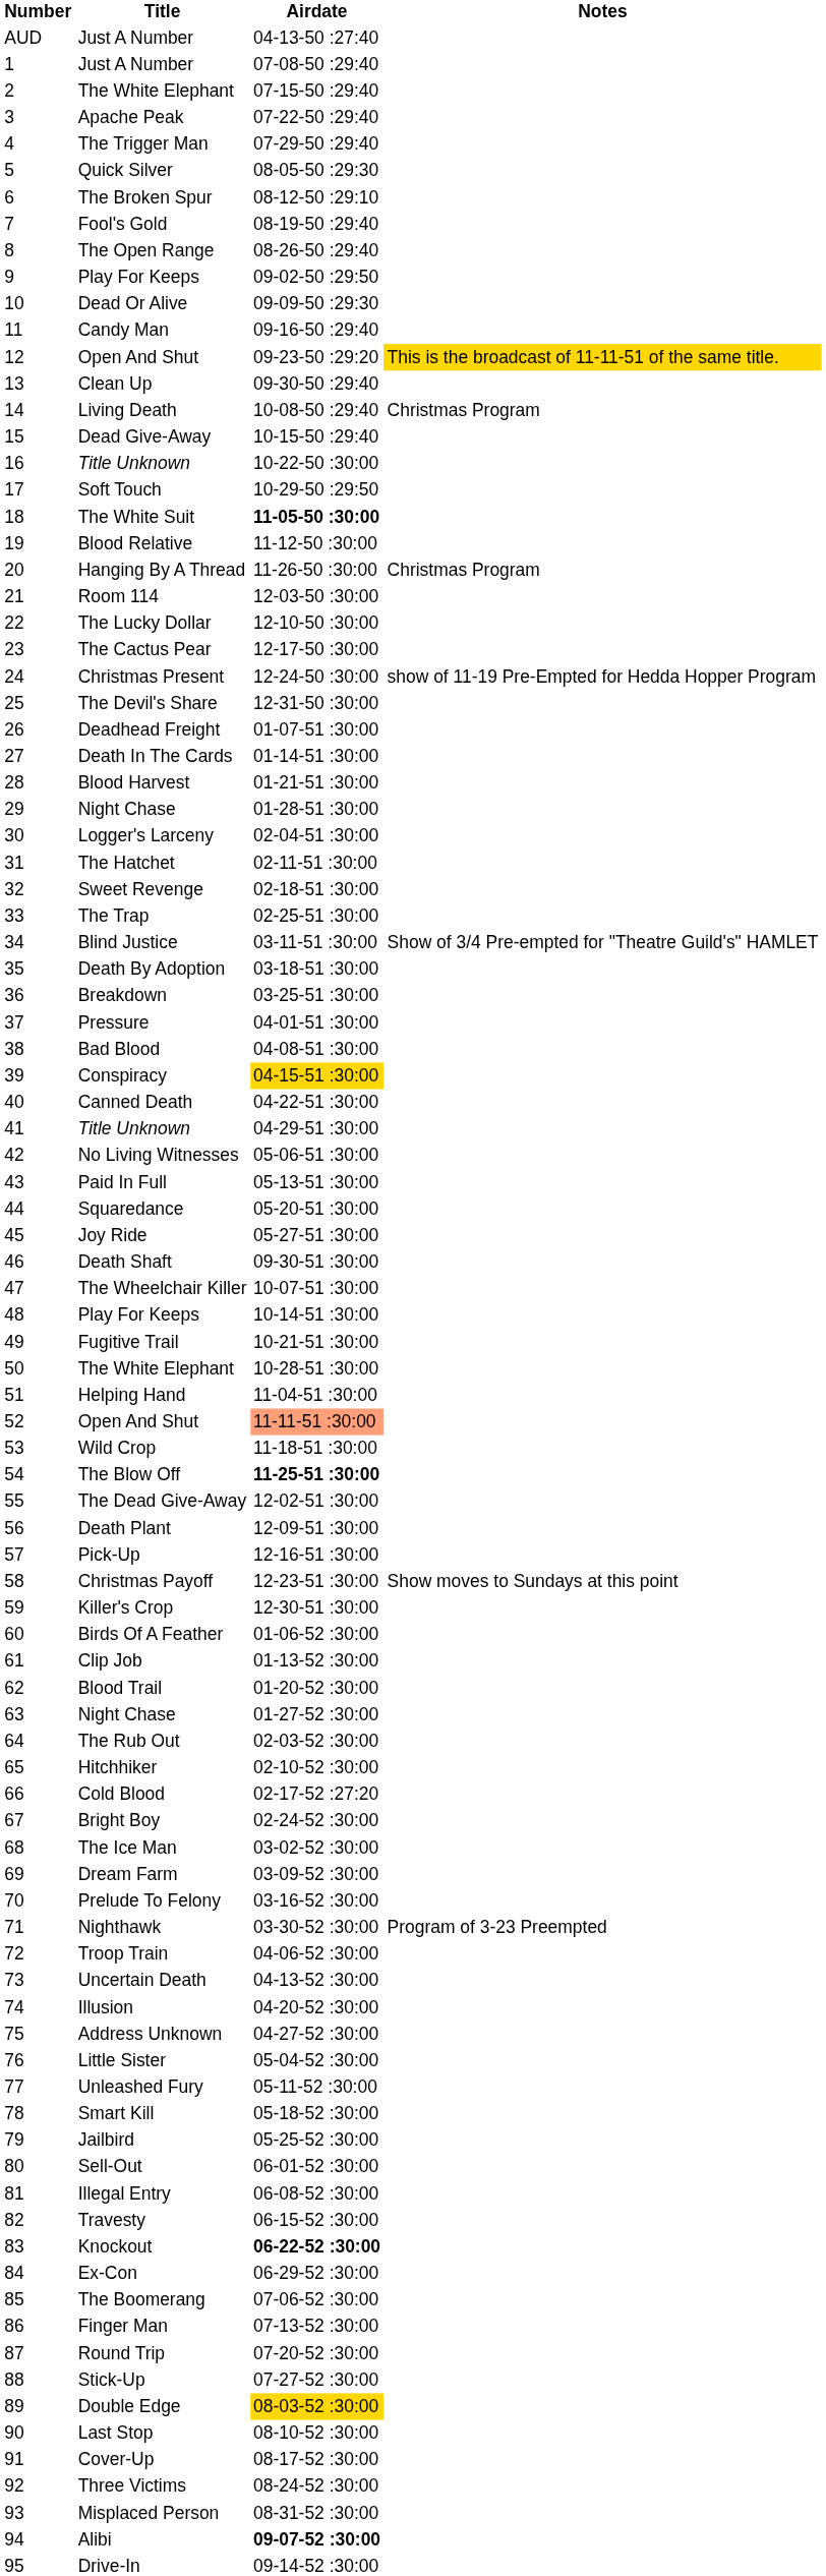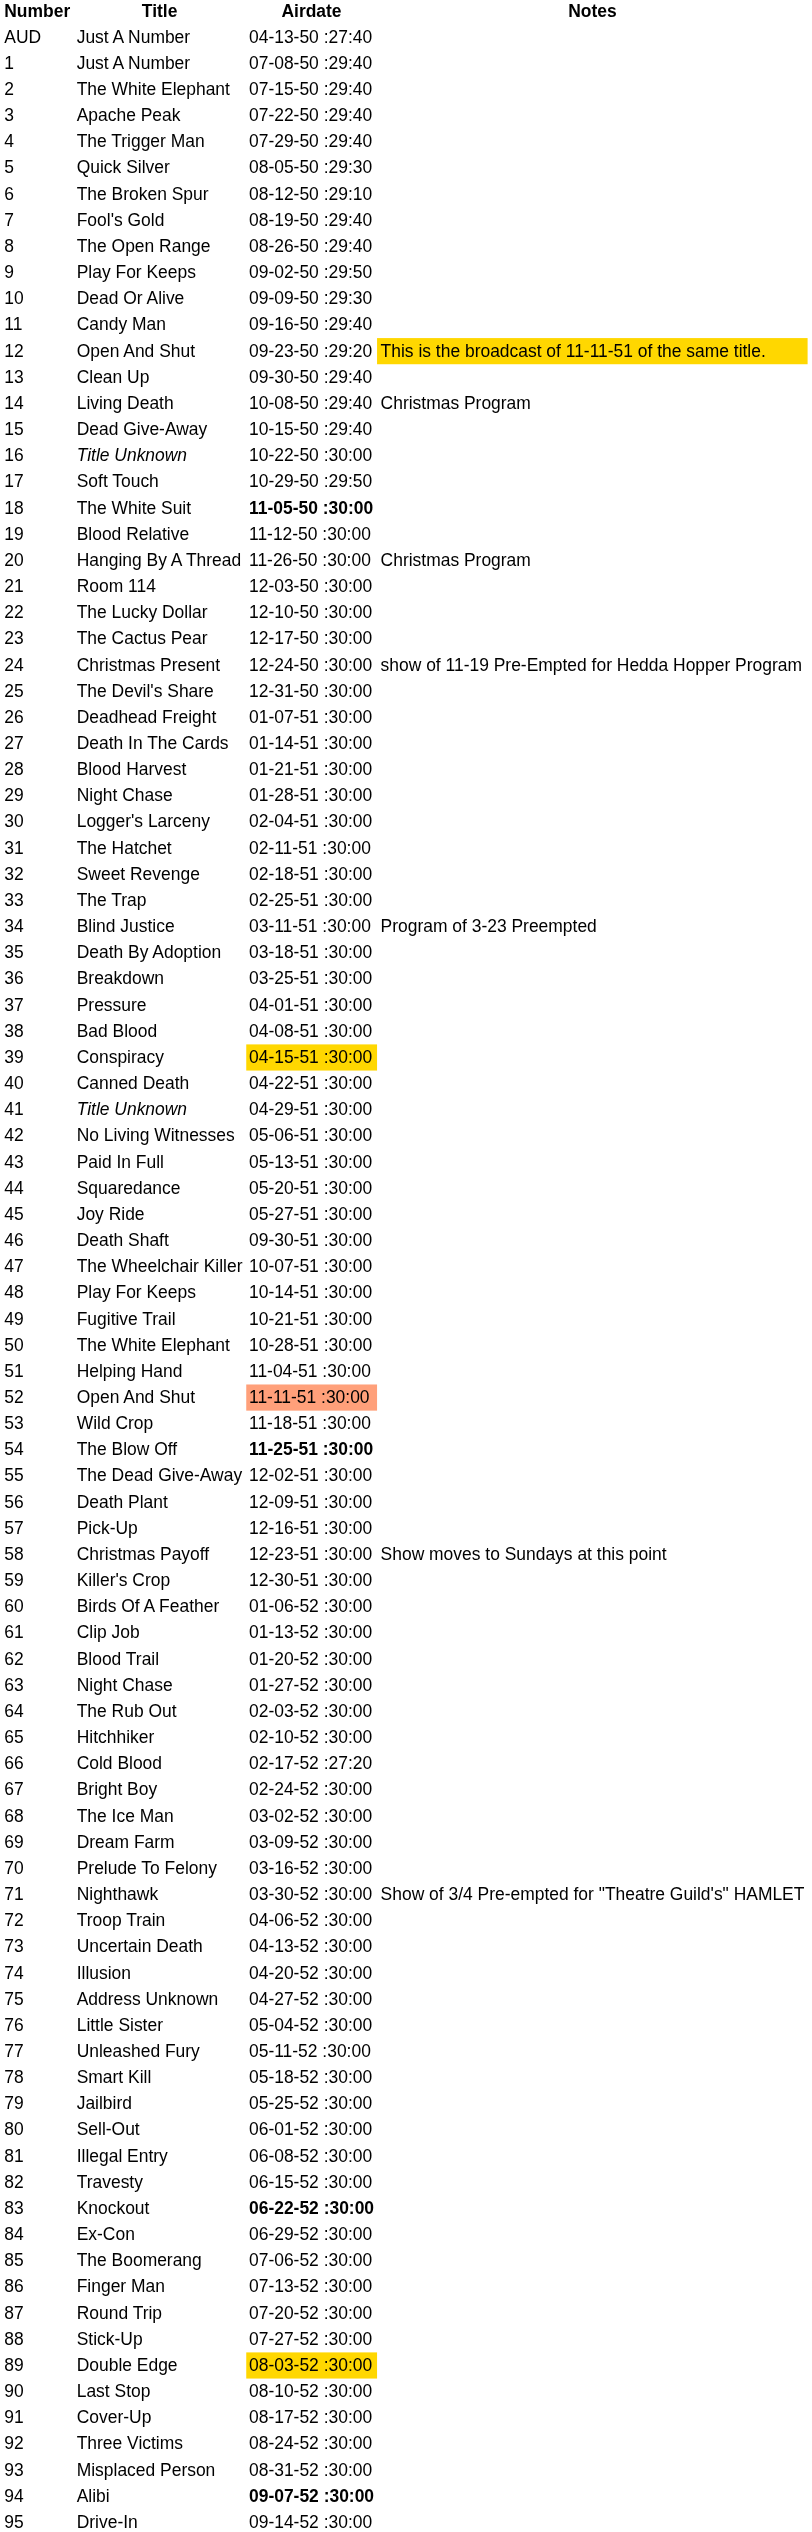Blind Justice | Notes: Show of 3/4 Pre-empted for "Theatre Guild's" HAMLET -> Program of 3-23 Preempted
Nighthawk | Notes: Program of 3-23 Preempted -> Show of 3/4 Pre-empted for "Theatre Guild's" HAMLET
